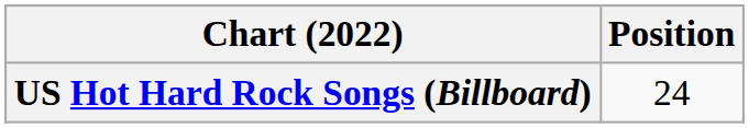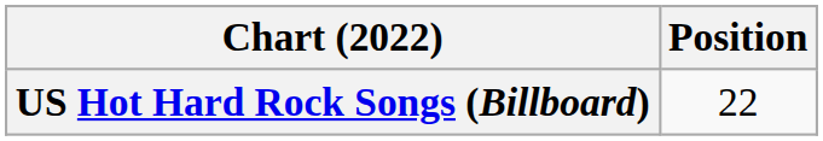US Hot Hard Rock Songs (Billboard) | Position: 24 -> 22
